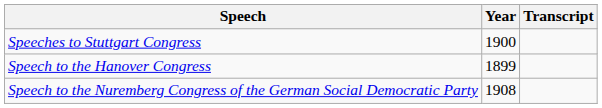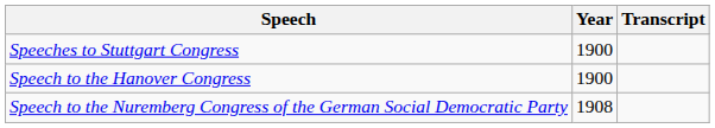Speech to the Hanover Congress | Year: 1899 -> 1900
